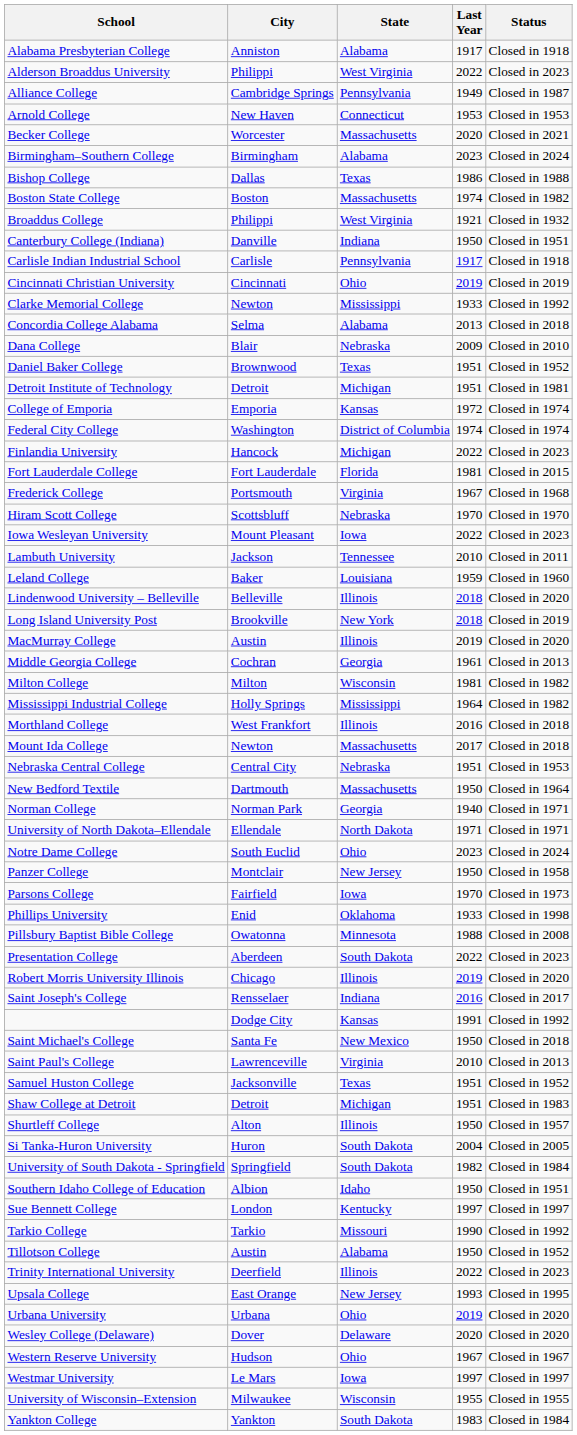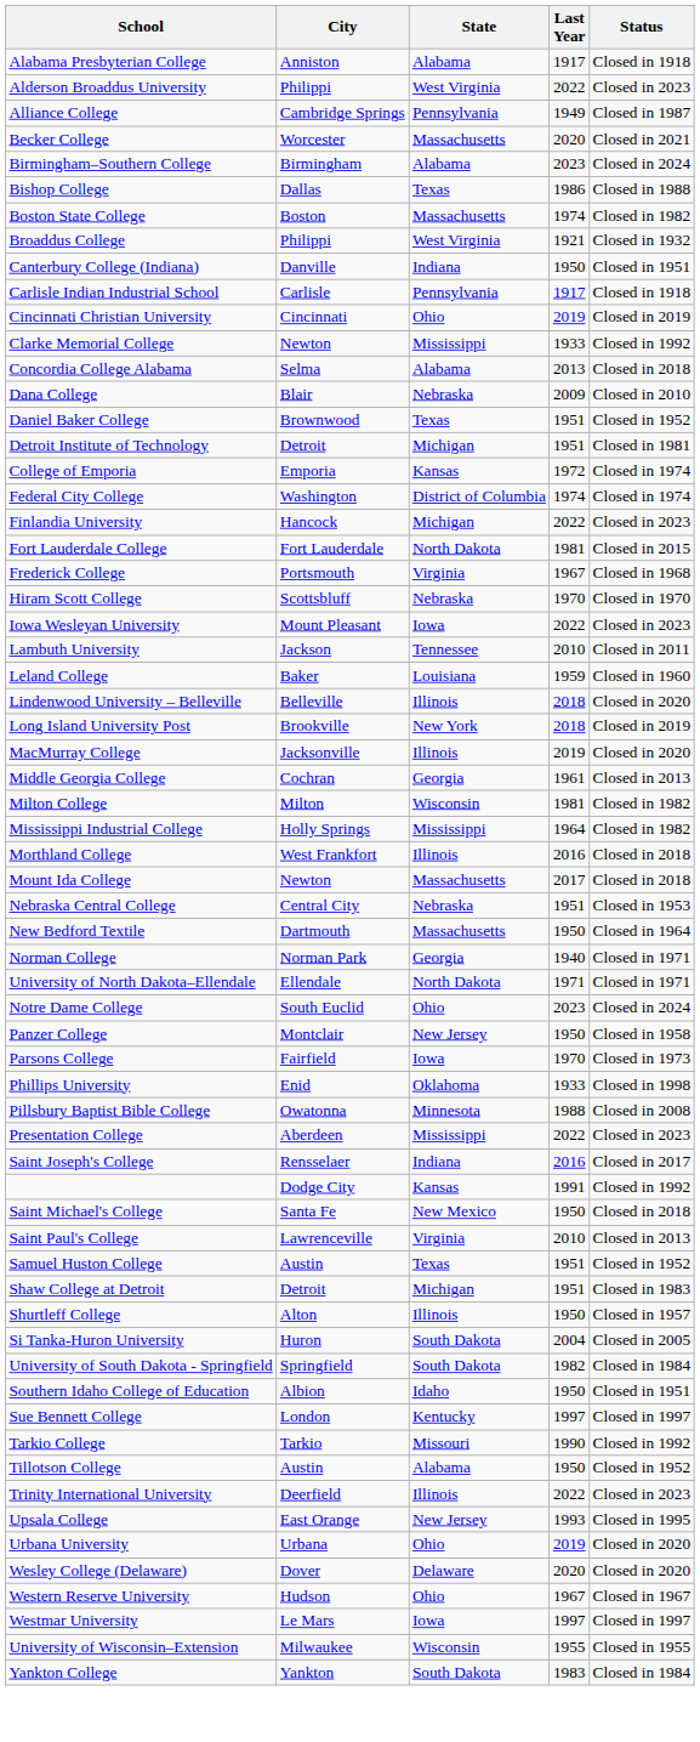- row: Arnold College | New Haven | Connecticut | 1953 | Closed in 1953
Fort Lauderdale College | State: Florida -> North Dakota
MacMurray College | City: Austin -> Jacksonville
Presentation College | State: South Dakota -> Mississippi
- row: Robert Morris University Illinois | Chicago | Illinois | 2019 | Closed in 2020
Samuel Huston College | City: Jacksonville -> Austin
